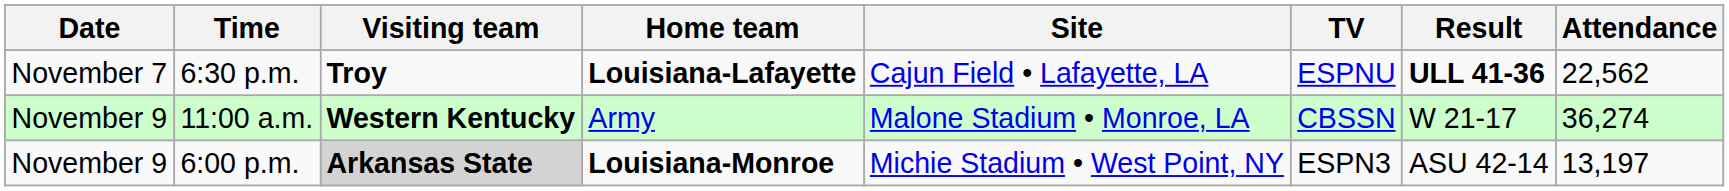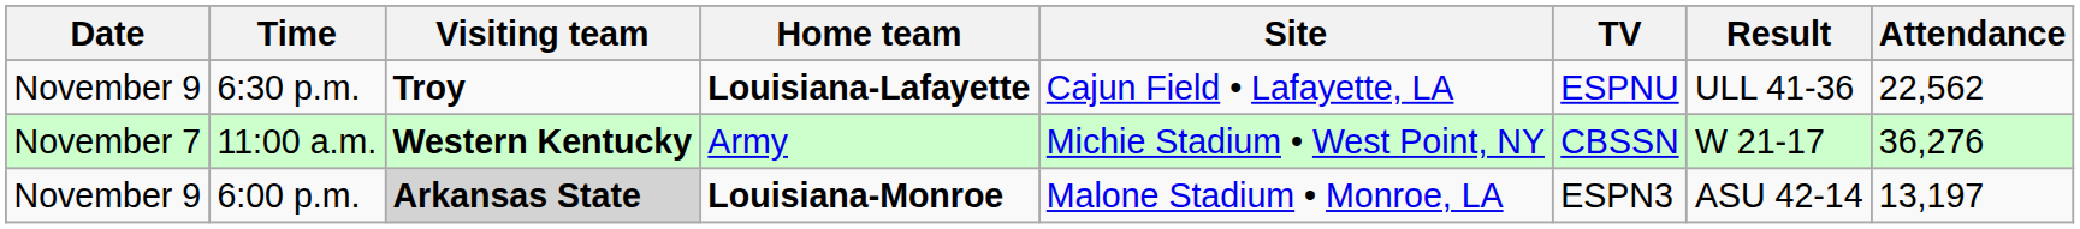6:30 p.m. | Date: November 7 -> November 9
6:30 p.m. | Result: bold -> normal
11:00 a.m. | Date: November 9 -> November 7
11:00 a.m. | Site: Malone Stadium • Monroe, LA -> Michie Stadium • West Point, NY
11:00 a.m. | Attendance: 36,274 -> 36,276
6:00 p.m. | Site: Michie Stadium • West Point, NY -> Malone Stadium • Monroe, LA
